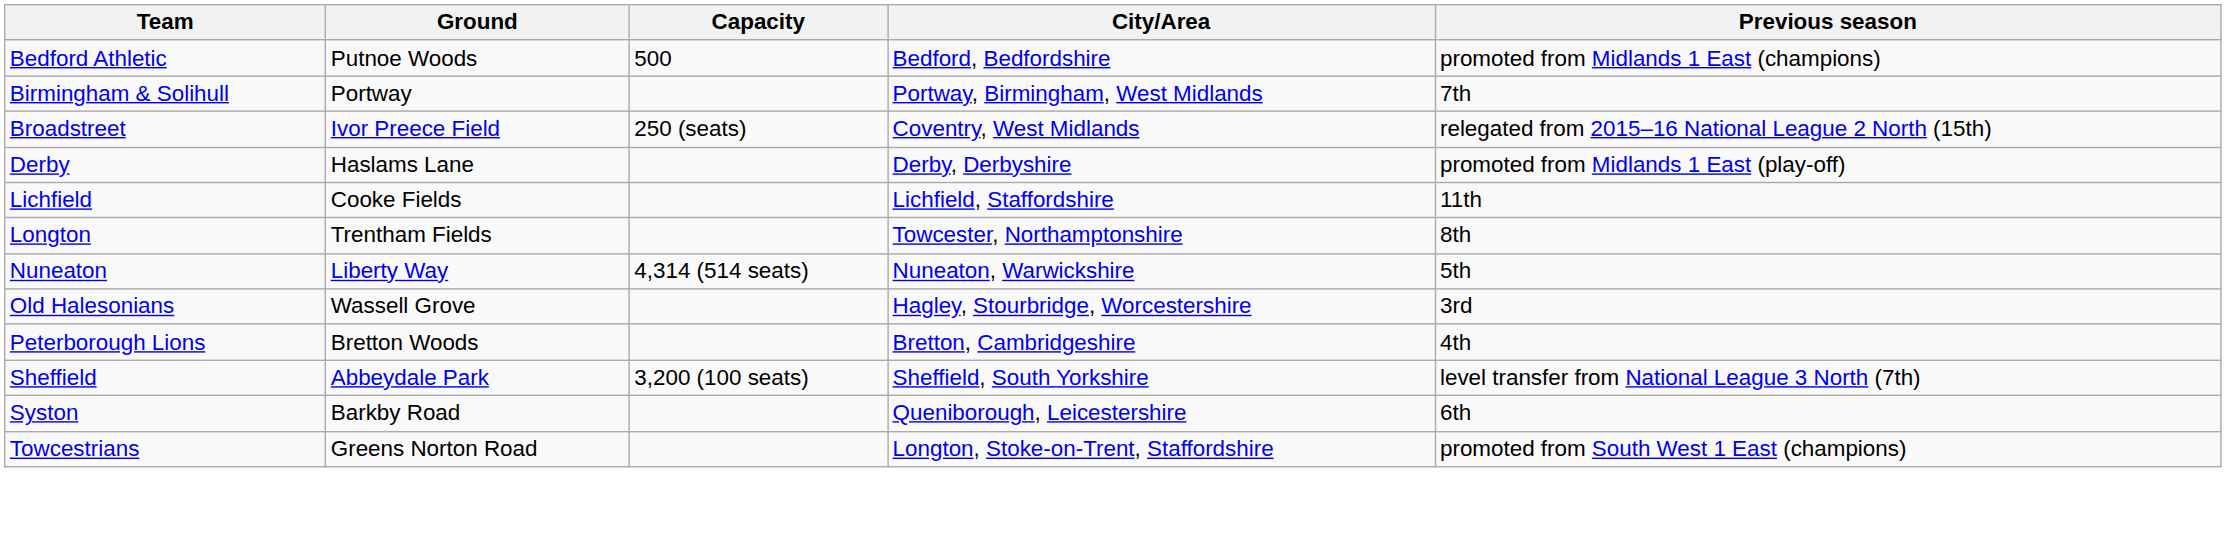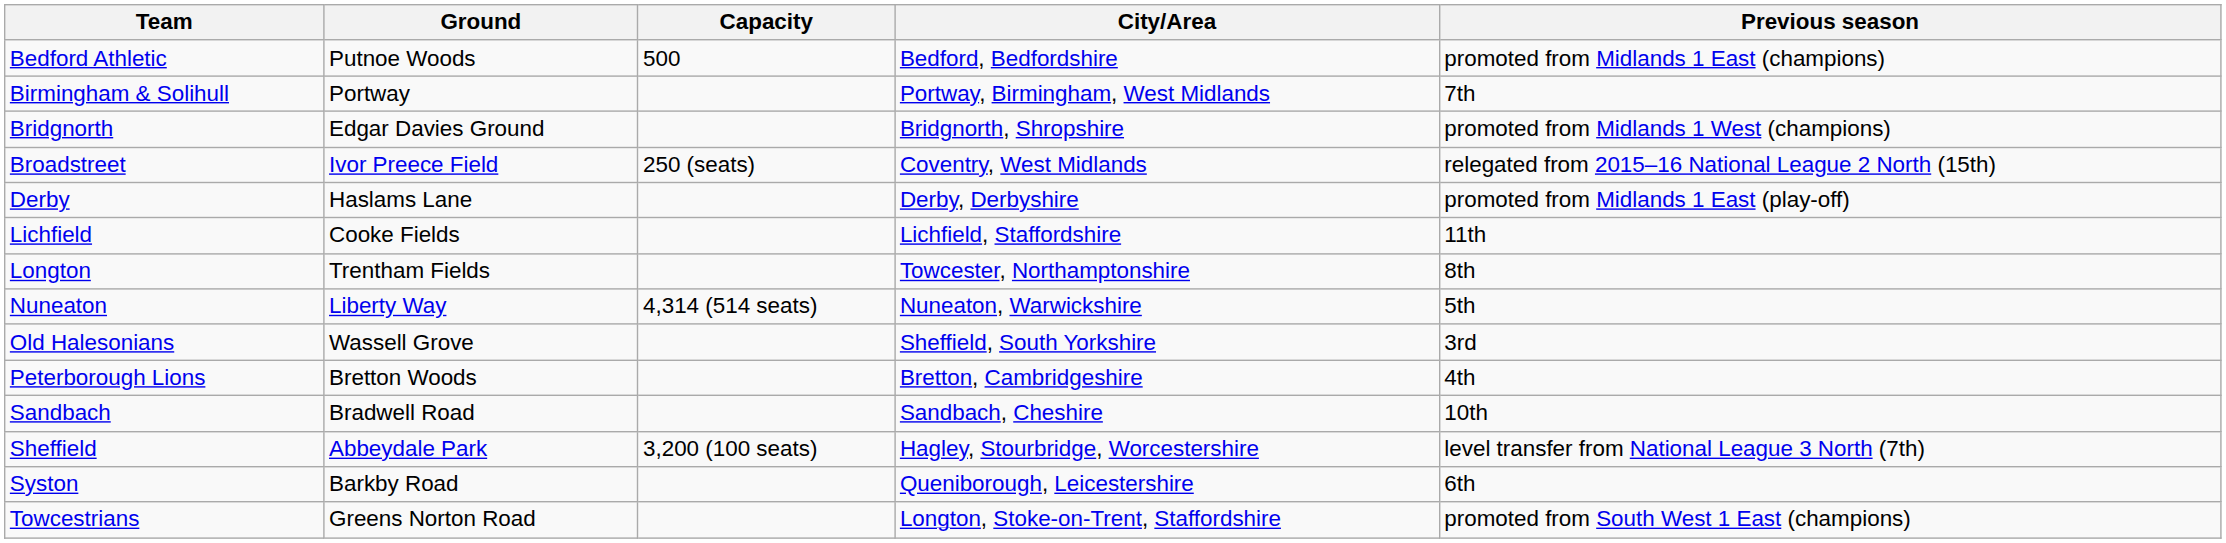+ row: Bridgnorth | Edgar Davies Ground | Bridgnorth, Shropshire | promoted from Midlands 1 West (champions)
Old Halesonians | City/Area: Hagley, Stourbridge, Worcestershire -> Sheffield, South Yorkshire
+ row: Sandbach | Bradwell Road | Sandbach, Cheshire | 10th
Sheffield | City/Area: Sheffield, South Yorkshire -> Hagley, Stourbridge, Worcestershire
